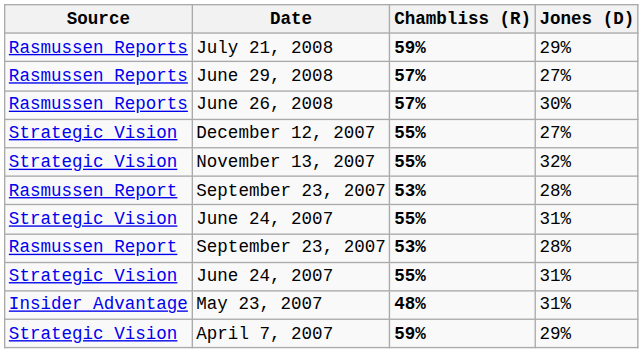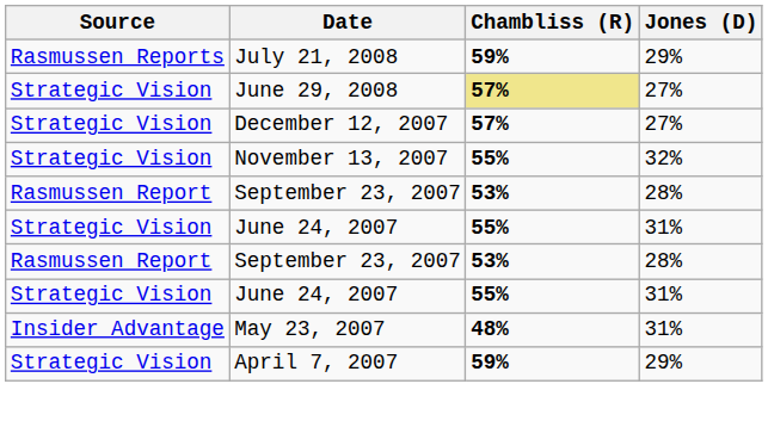June 29, 2008 | Source: Rasmussen Reports -> Strategic Vision
June 29, 2008 | Chambliss (R): no background -> khaki background
- row: Rasmussen Reports | June 26, 2008 | 57% | 30%
December 12, 2007 | Chambliss (R): 55% -> 57%
